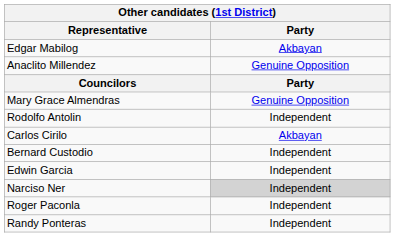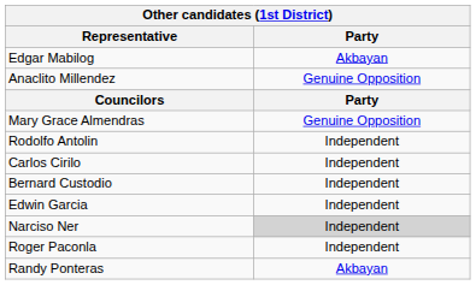Carlos Cirilo | Party: Akbayan -> Independent
Randy Ponteras | Party: Independent -> Akbayan
